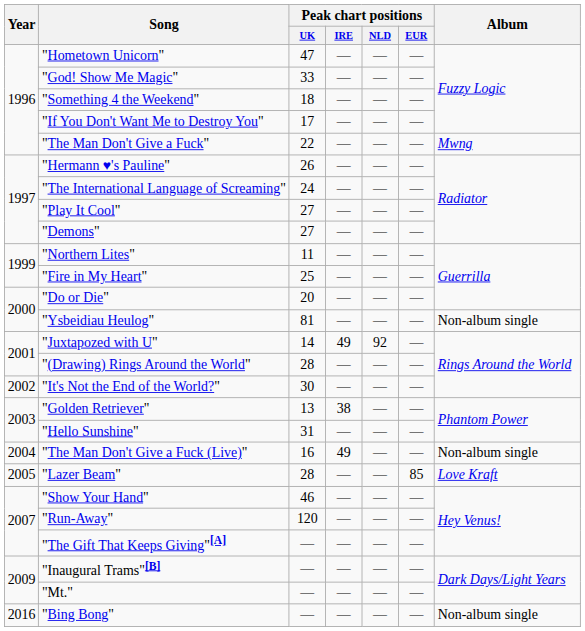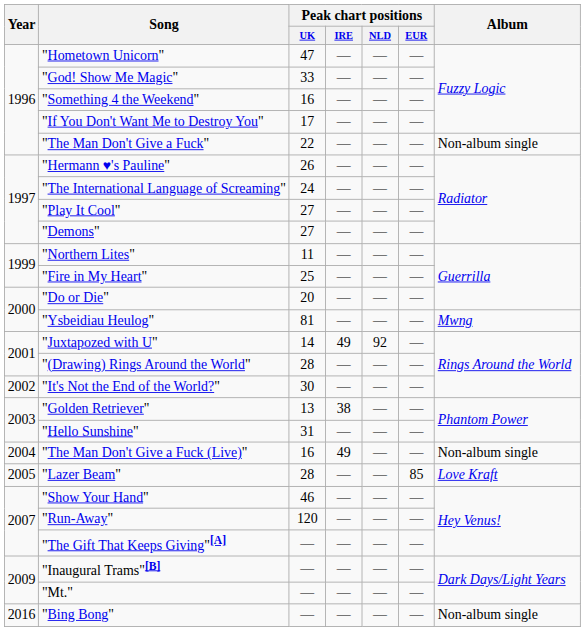"Something 4 the Weekend" | Peak chart positions / UK: 18 -> 16
"The Man Don't Give a Fuck" | Album: Mwng -> Non-album single
"Ysbeidiau Heulog" | Album: Non-album single -> Mwng
